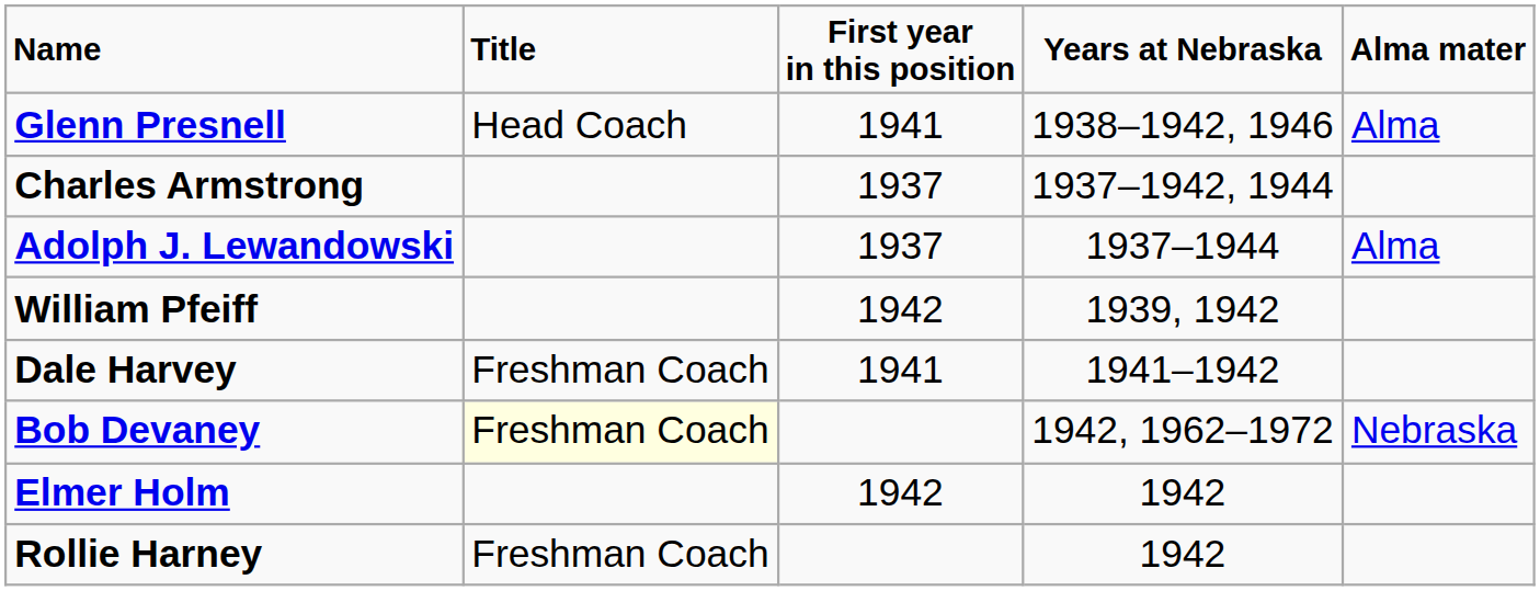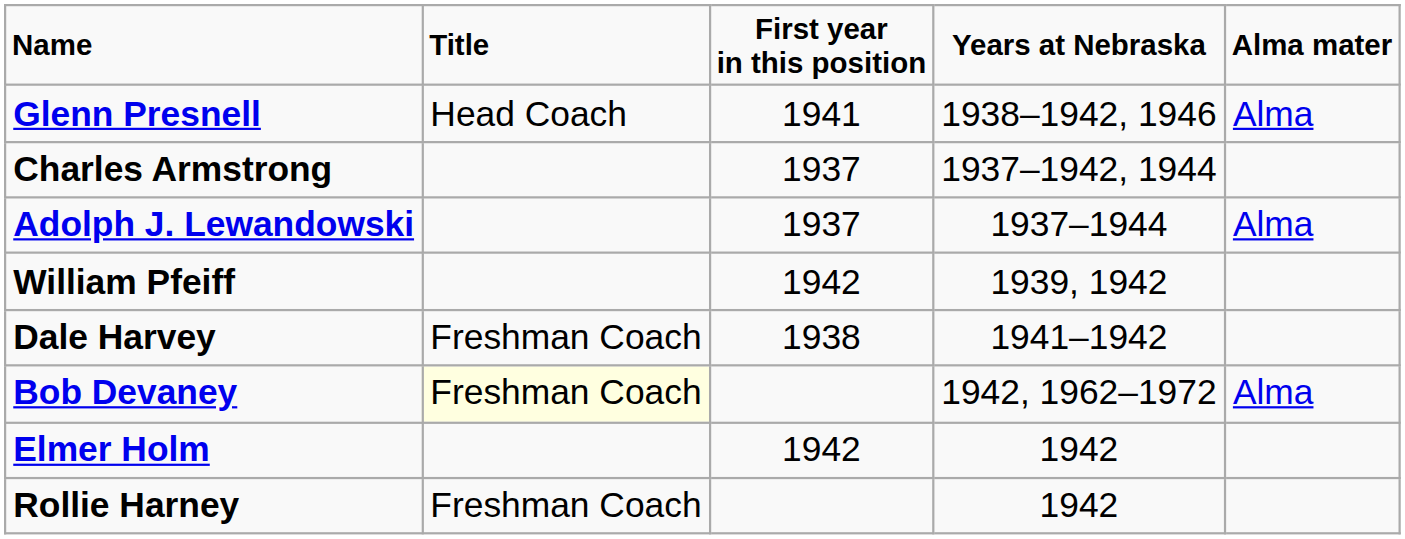Dale Harvey | First year in this position: 1941 -> 1938
Bob Devaney | Alma mater: Nebraska -> Alma
